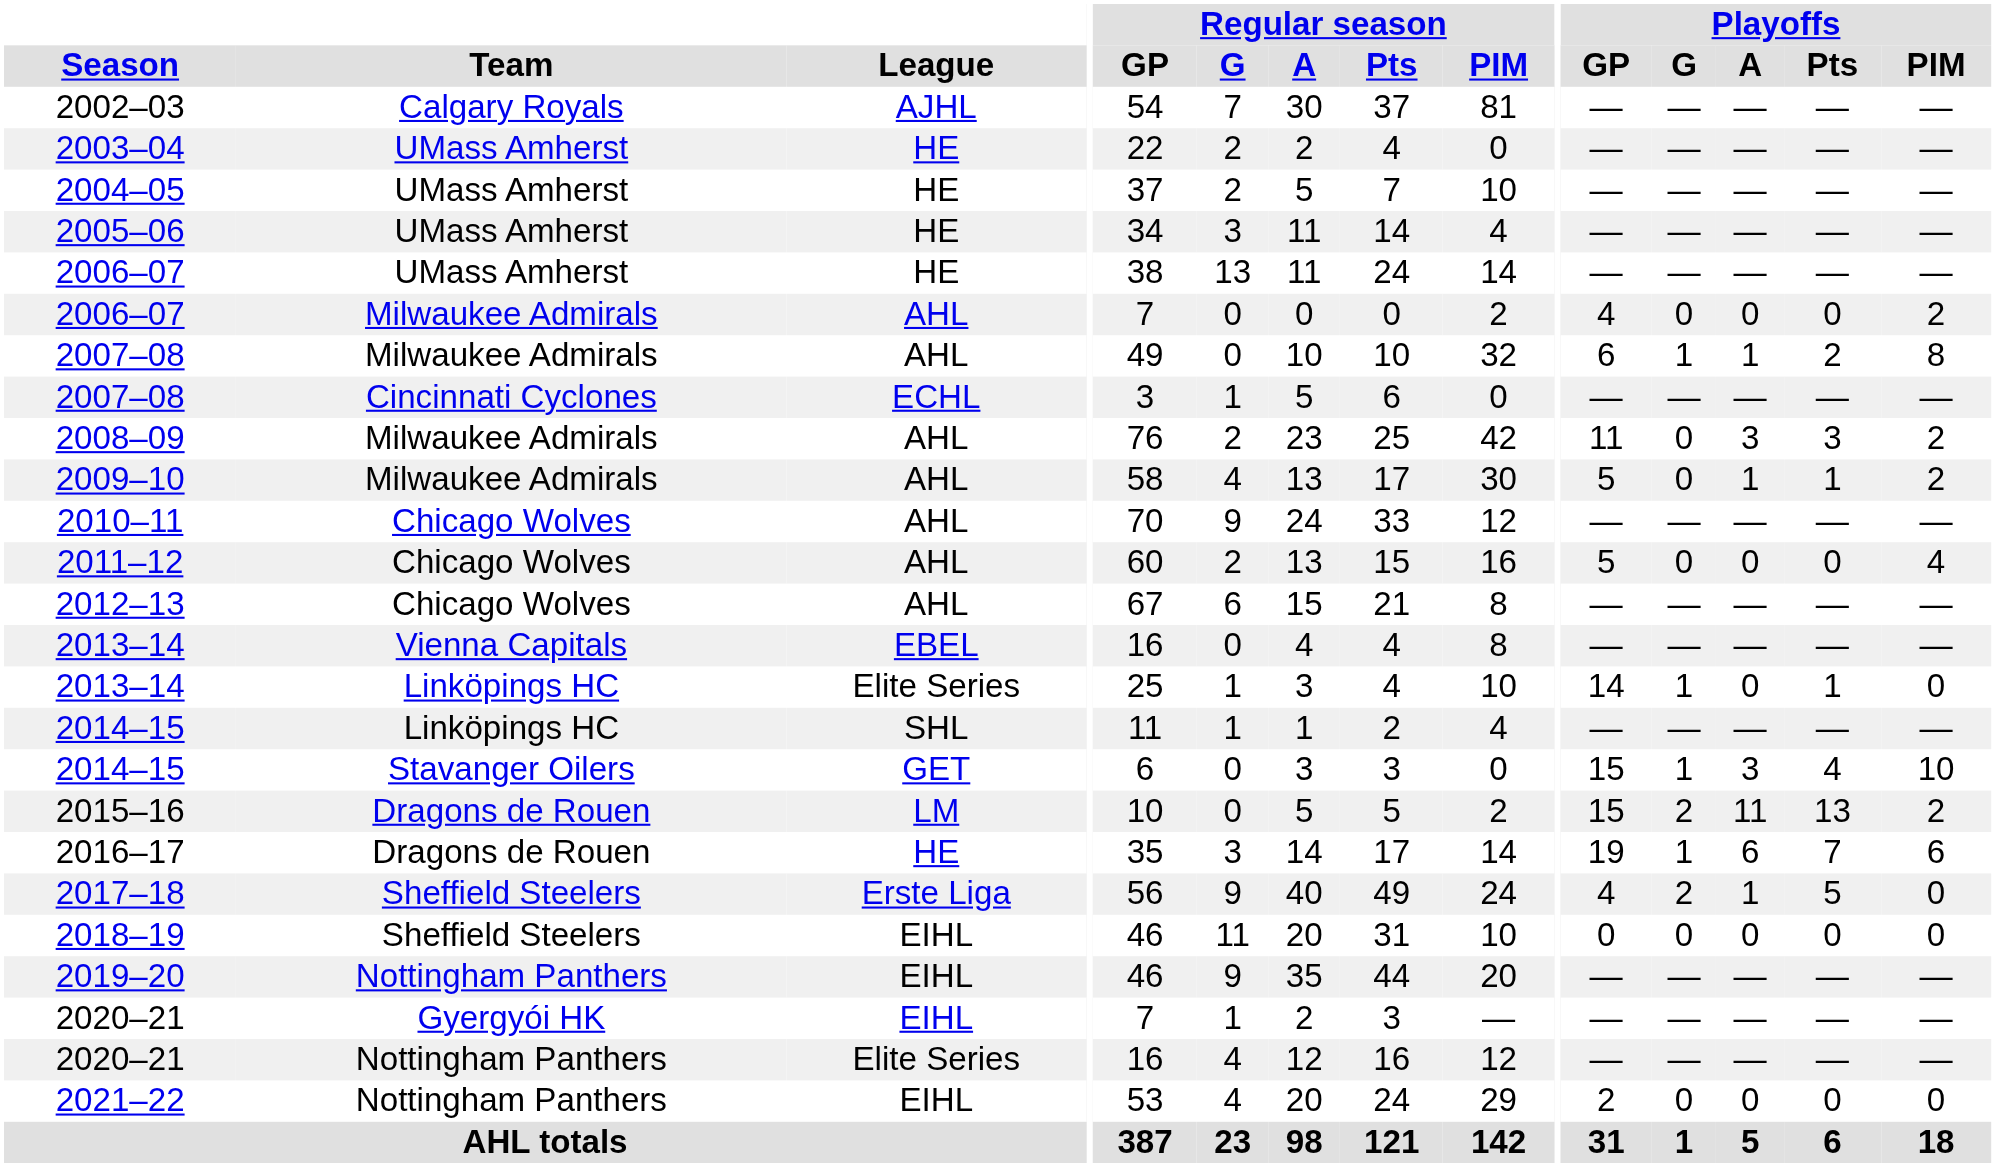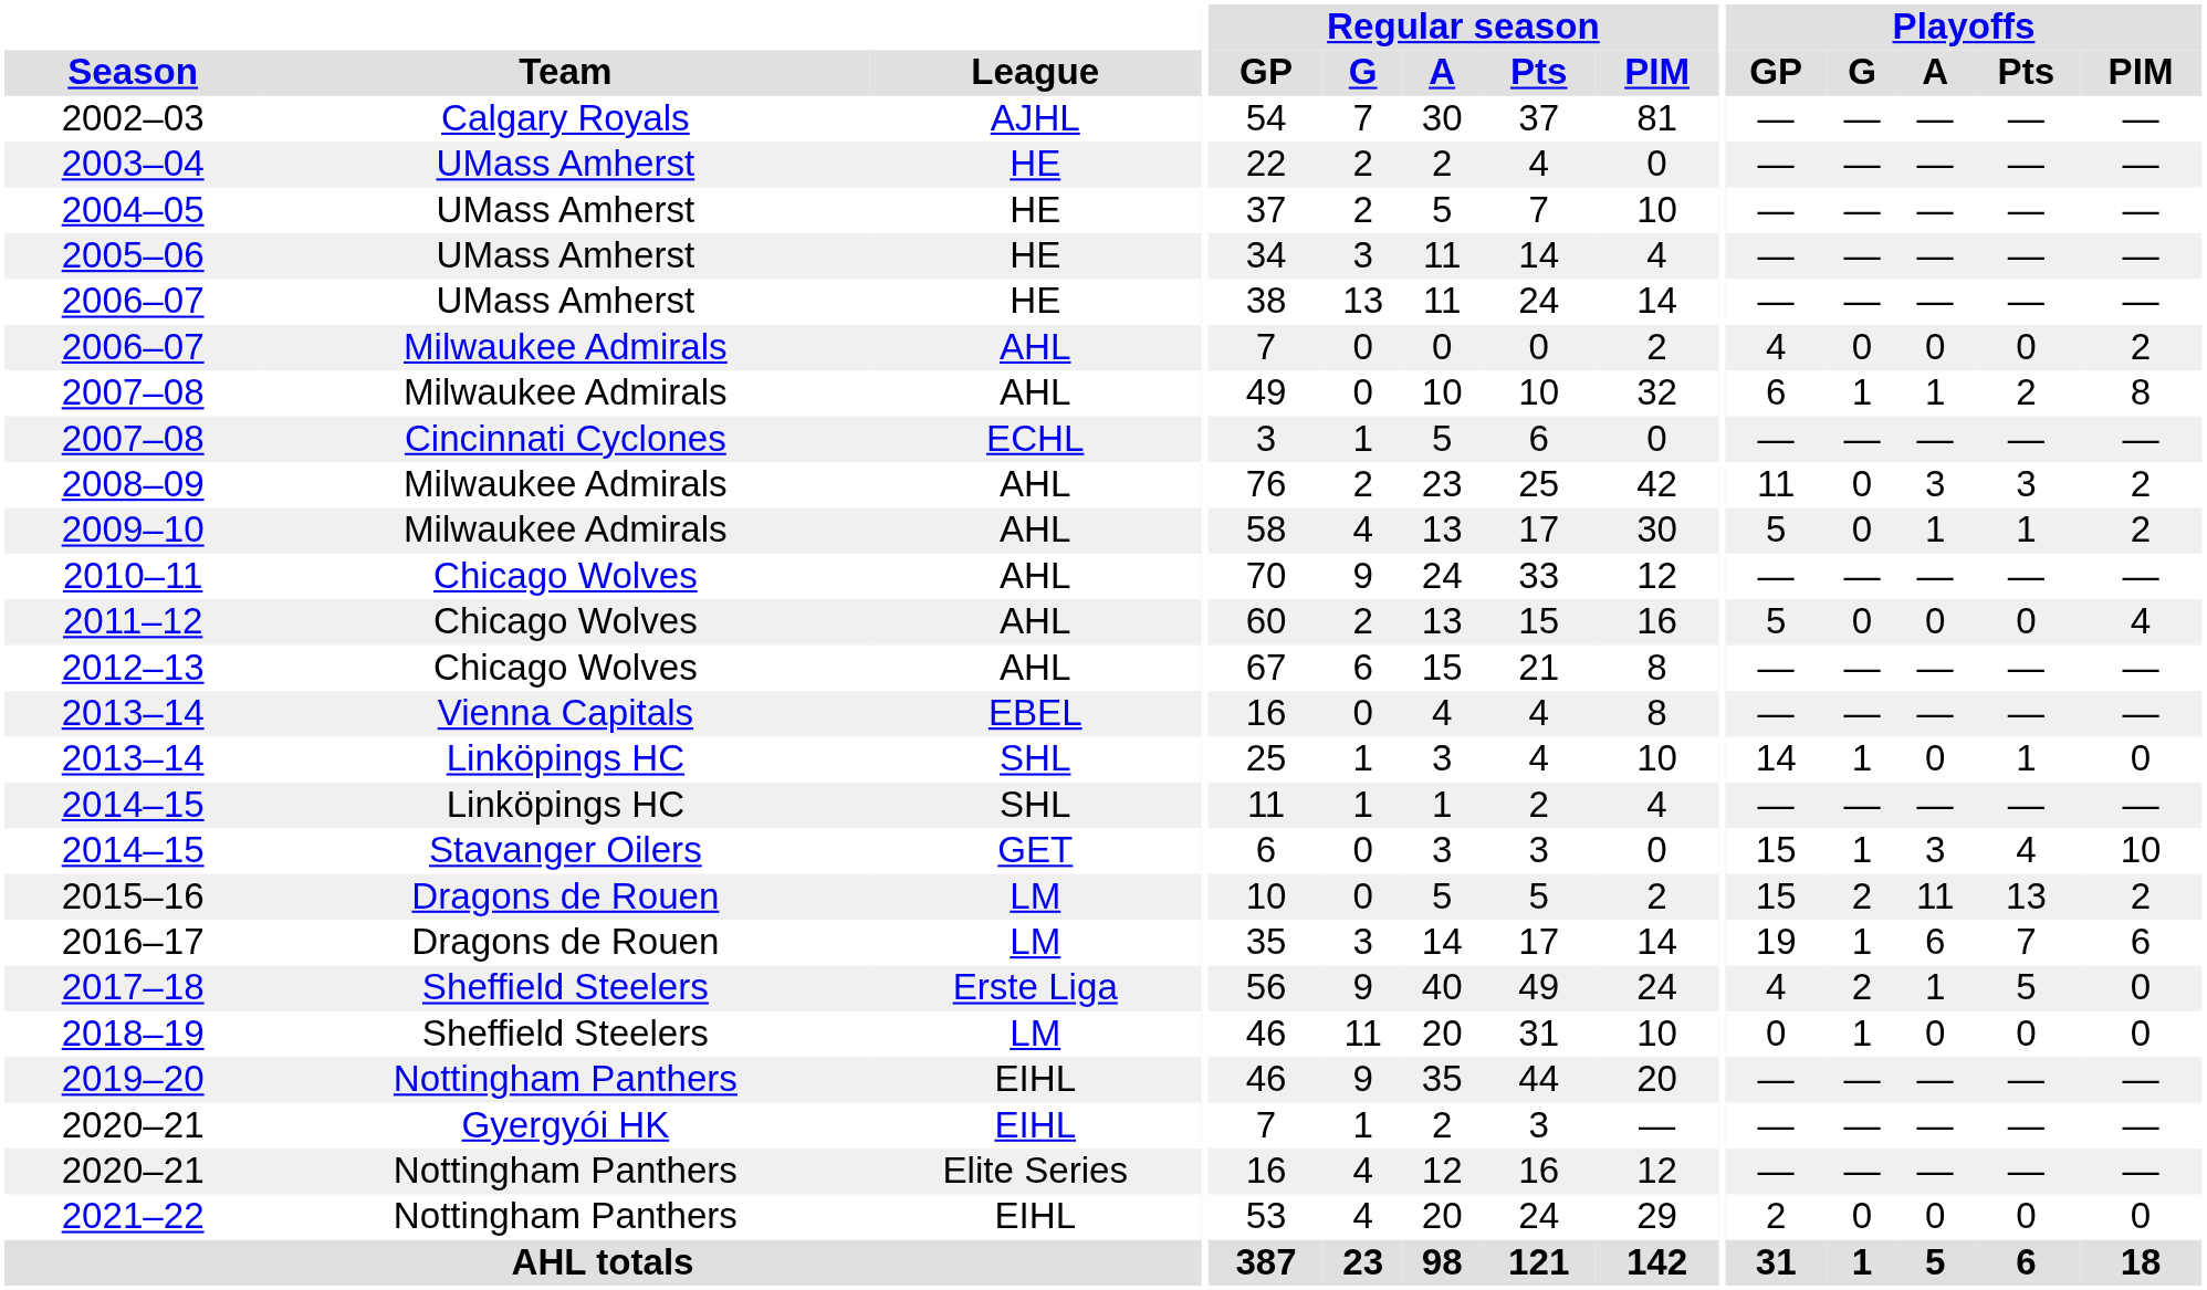2013–14 / Linköpings HC | League: Elite Series -> SHL
2016–17 | League: HE -> LM
2018–19 | League: EIHL -> LM
2018–19 | Playoffs / G: 0 -> 1
